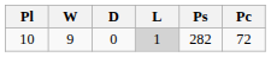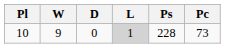10 | Ps: 282 -> 228
10 | Pc: 72 -> 73
